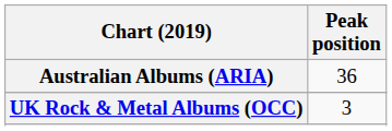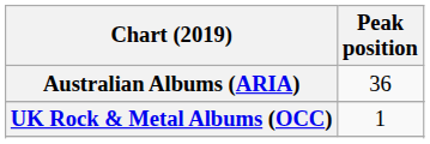UK Rock & Metal Albums (OCC) | Peak position: 3 -> 1
